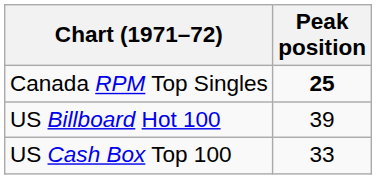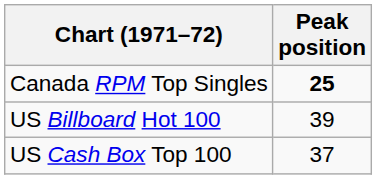US Cash Box Top 100 | Peak position: 33 -> 37
